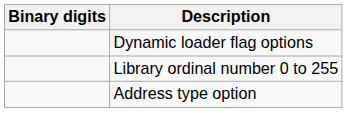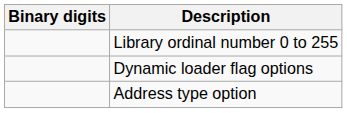rows swapped: Library ordinal number 0 to 255 <-> Dynamic loader flag options
